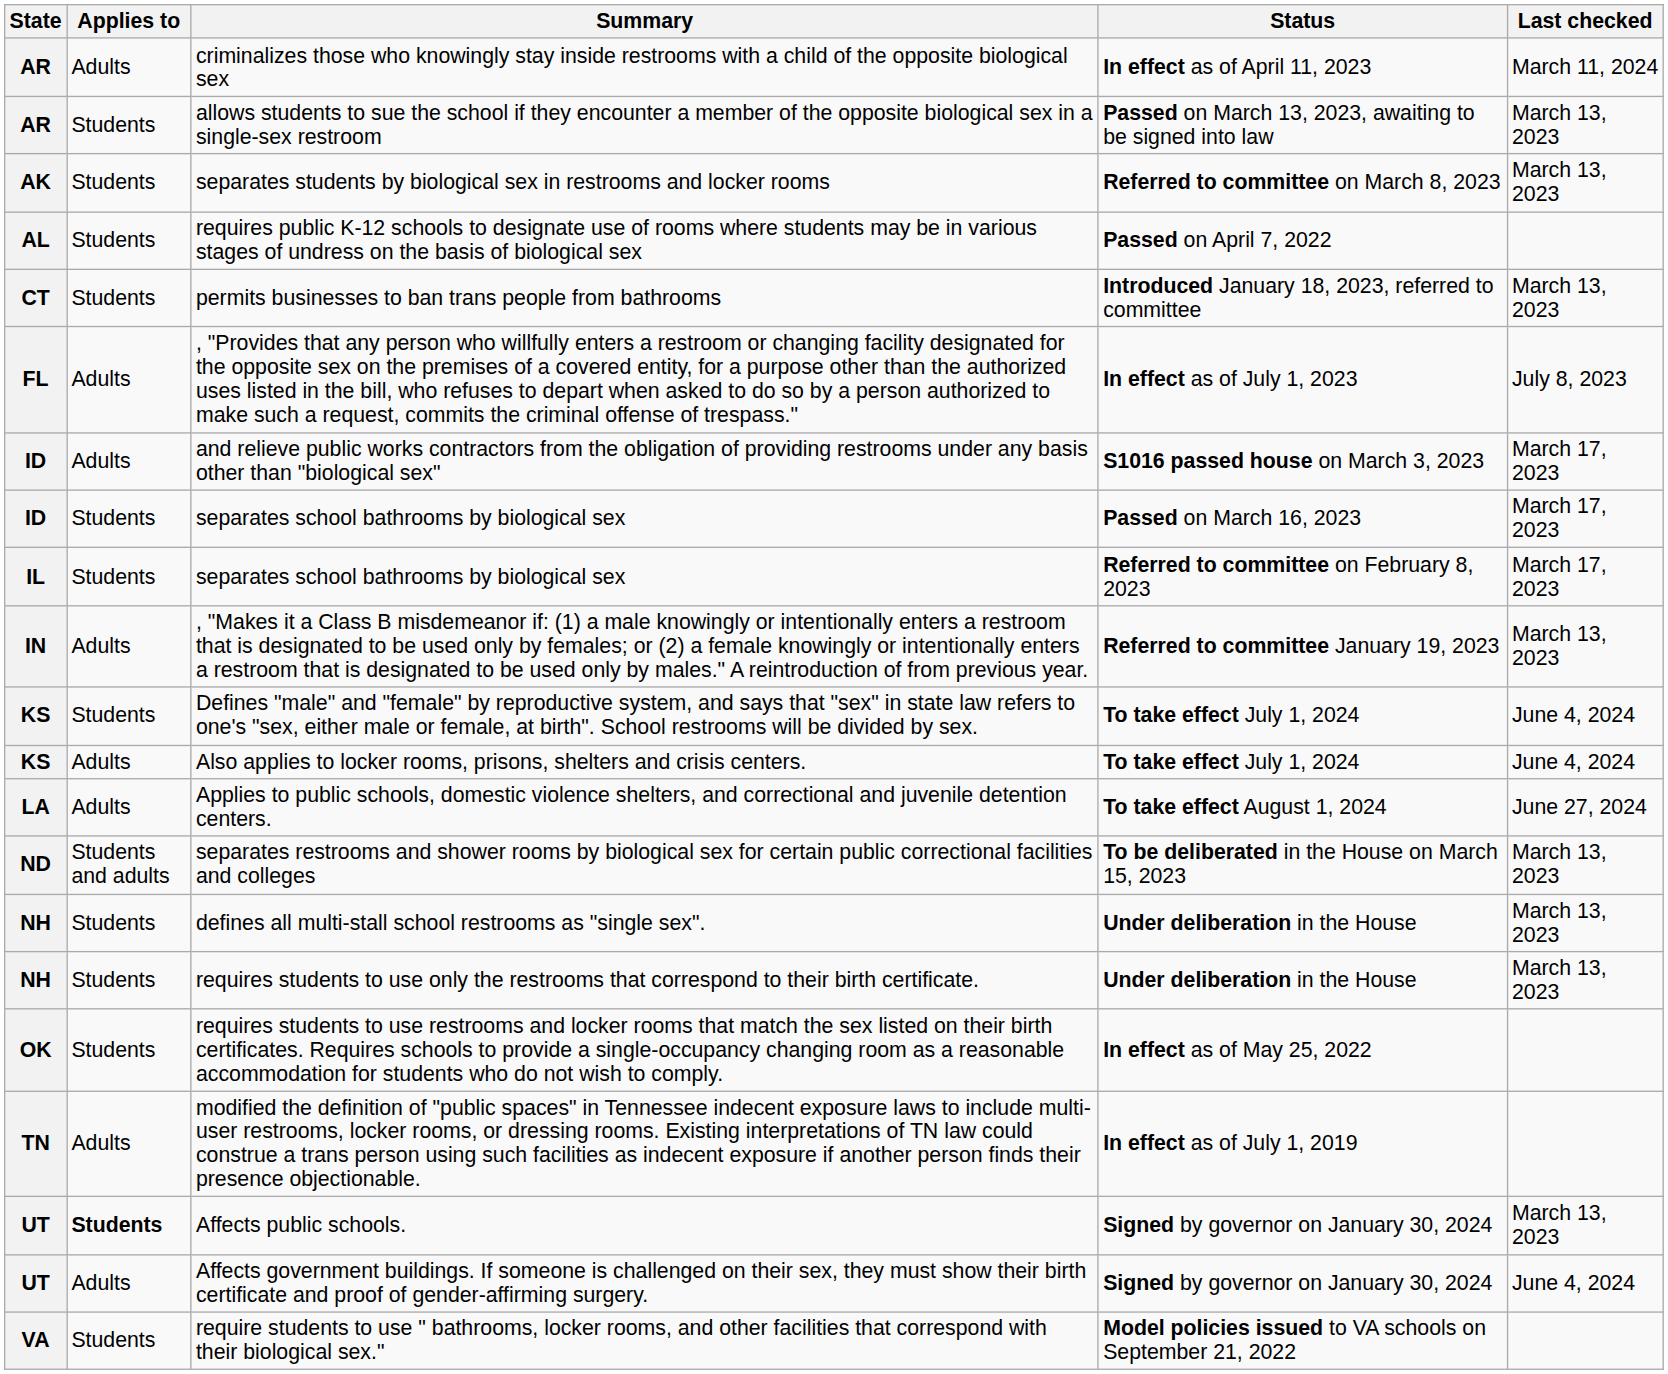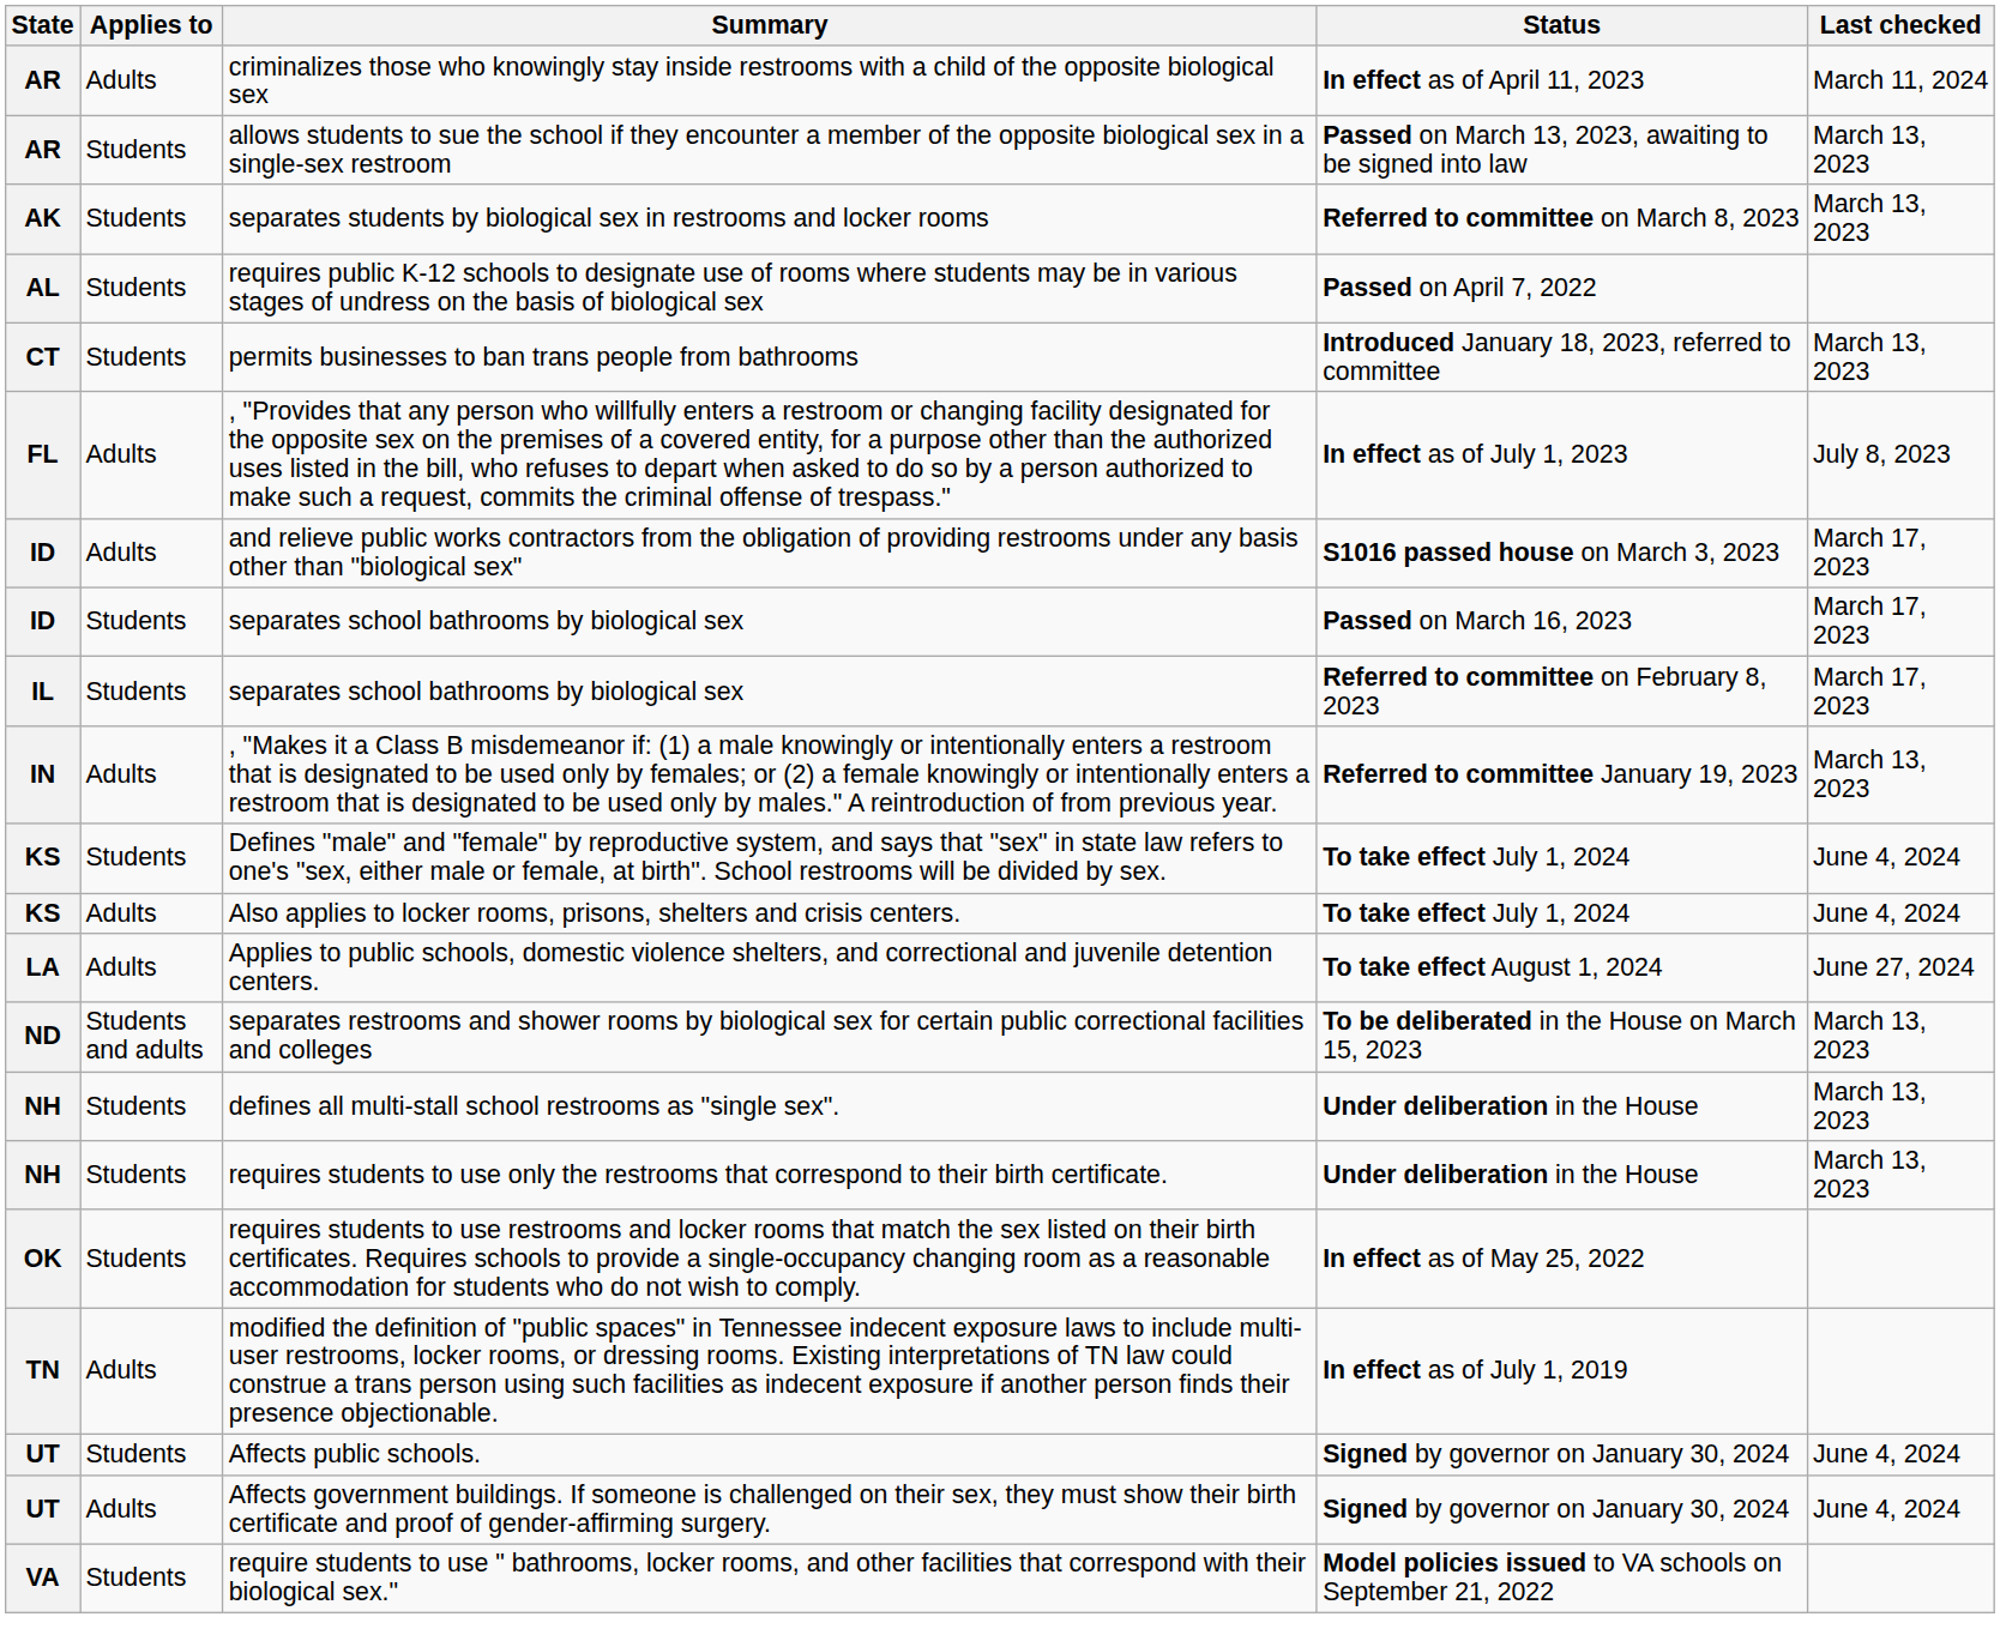Affects public schools. | Applies to: bold -> normal
Affects public schools. | Last checked: March 13, 2023 -> June 4, 2024
